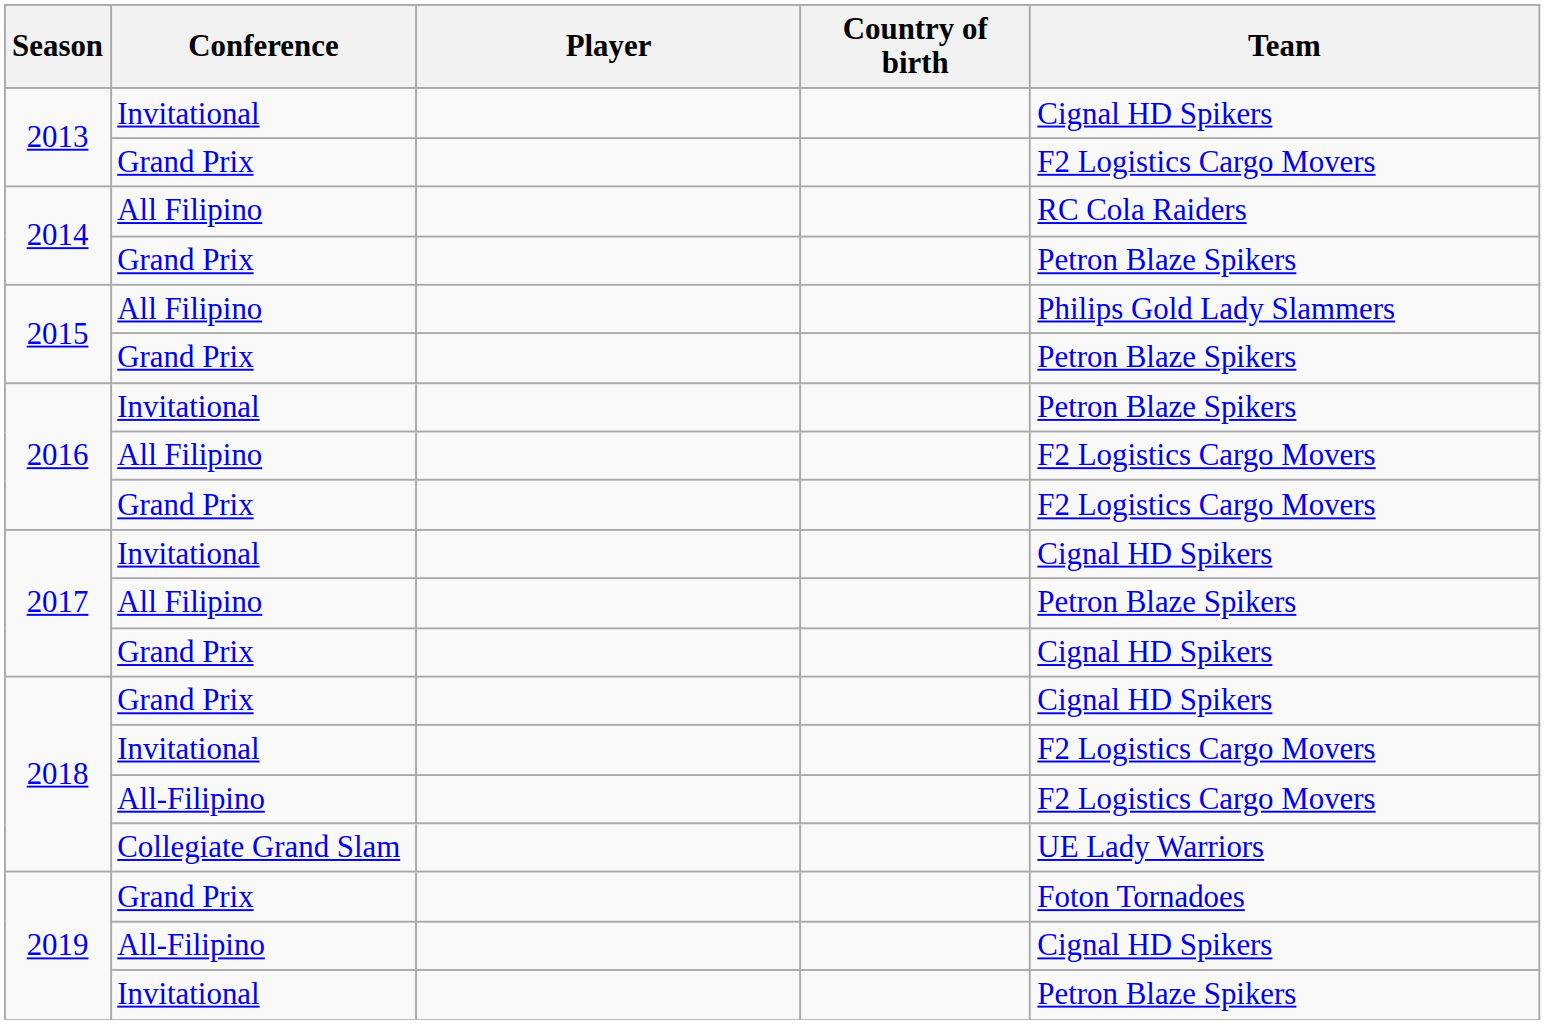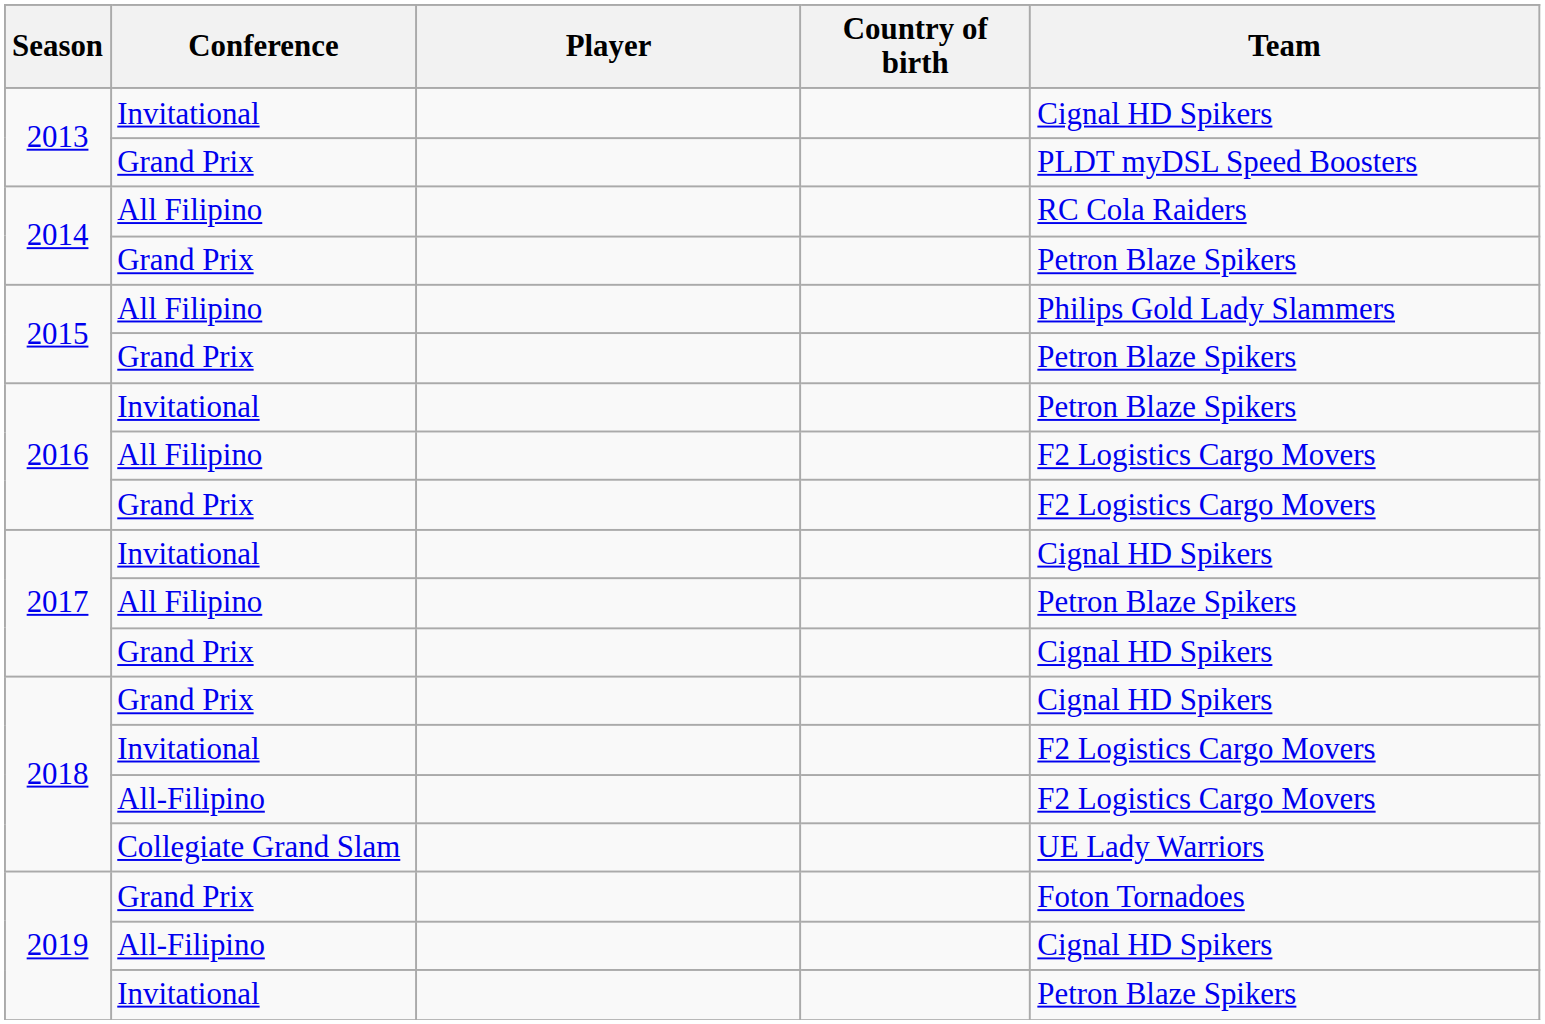2013 / Grand Prix | Team: F2 Logistics Cargo Movers -> PLDT myDSL Speed Boosters
